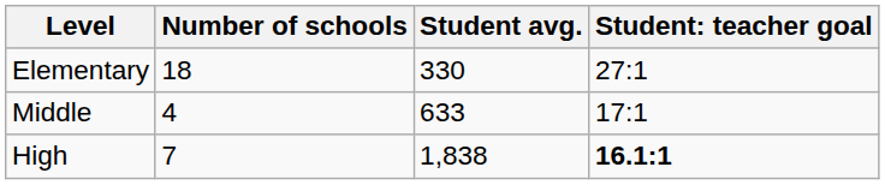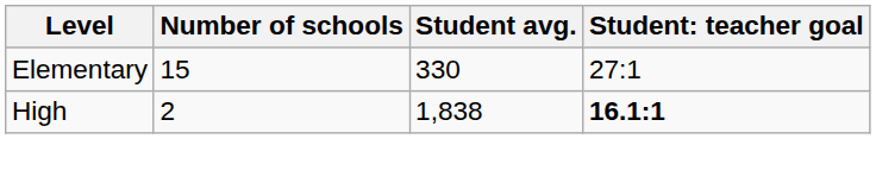Elementary | Number of schools: 18 -> 15
- row: Middle | 4 | 633 | 17:1
High | Number of schools: 7 -> 2
